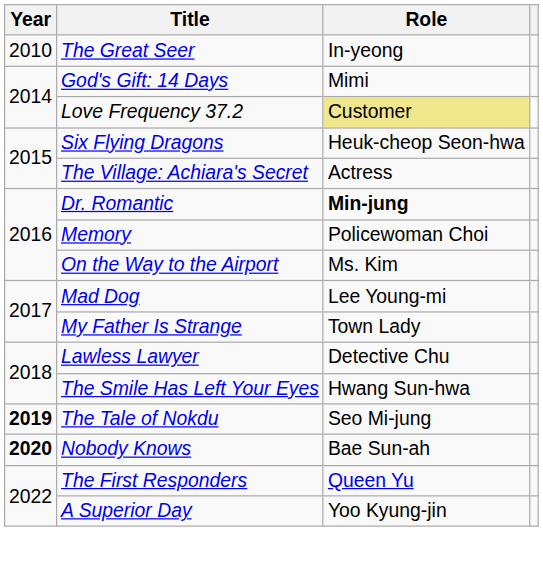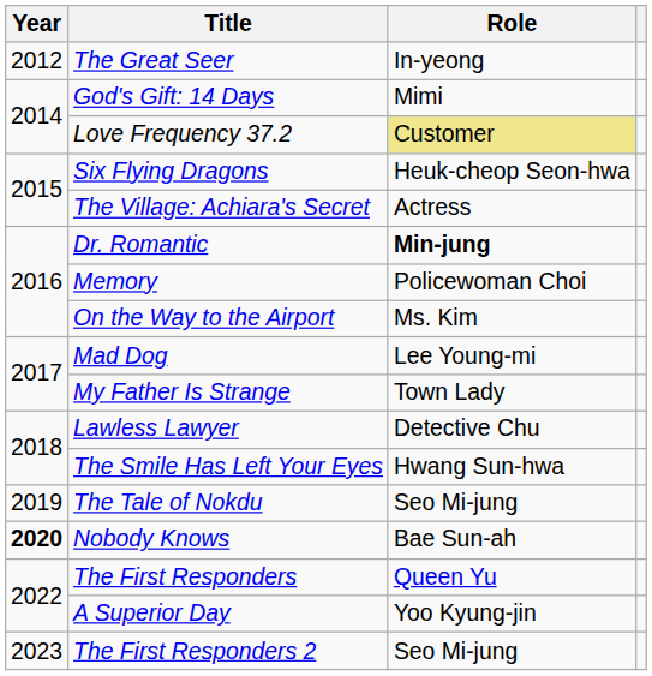The Great Seer | Year: 2010 -> 2012
The Tale of Nokdu | Year: bold -> normal
+ row: 2023 | The First Responders 2 | Seo Mi-jung
